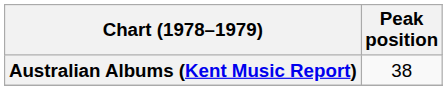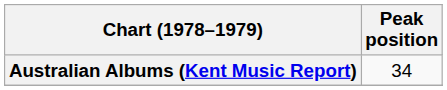Australian Albums (Kent Music Report) | Peak position: 38 -> 34
